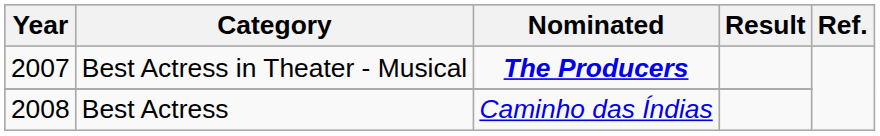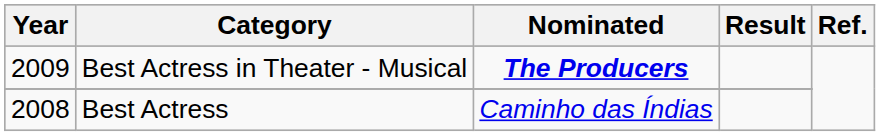Best Actress in Theater - Musical | Year: 2007 -> 2009
